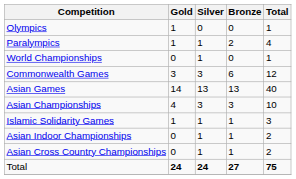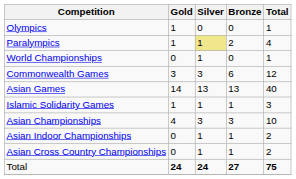Paralympics | Silver: no background -> khaki background
rows swapped: Islamic Solidarity Games <-> Asian Championships
